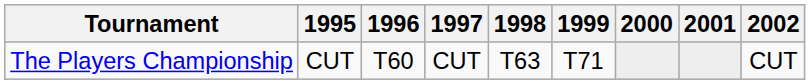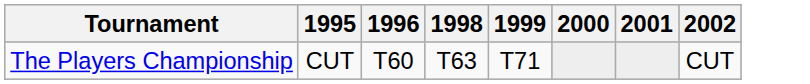- column: 1997 | CUT
